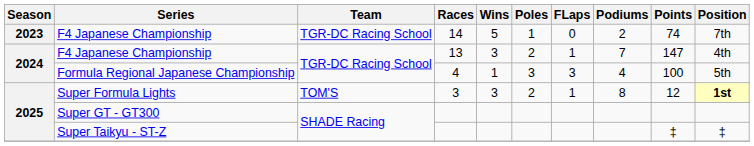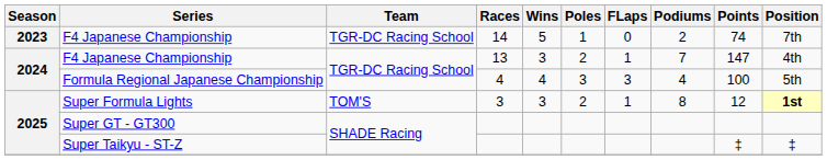Formula Regional Japanese Championship | Wins: 1 -> 4
